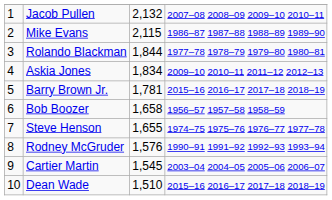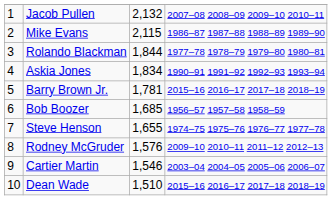Askia Jones | column 4: 2009–10 2010–11 2011–12 2012–13 -> 1990–91 1991–92 1992–93 1993–94
Bob Boozer | column 3: 1,658 -> 1,685
Rodney McGruder | column 4: 1990–91 1991–92 1992–93 1993–94 -> 2009–10 2010–11 2011–12 2012–13
Cartier Martin | column 3: 1,545 -> 1,546
